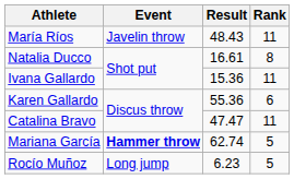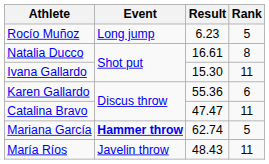rows swapped: Rocío Muñoz <-> María Ríos
Ivana Gallardo | Result: 15.36 -> 15.30
